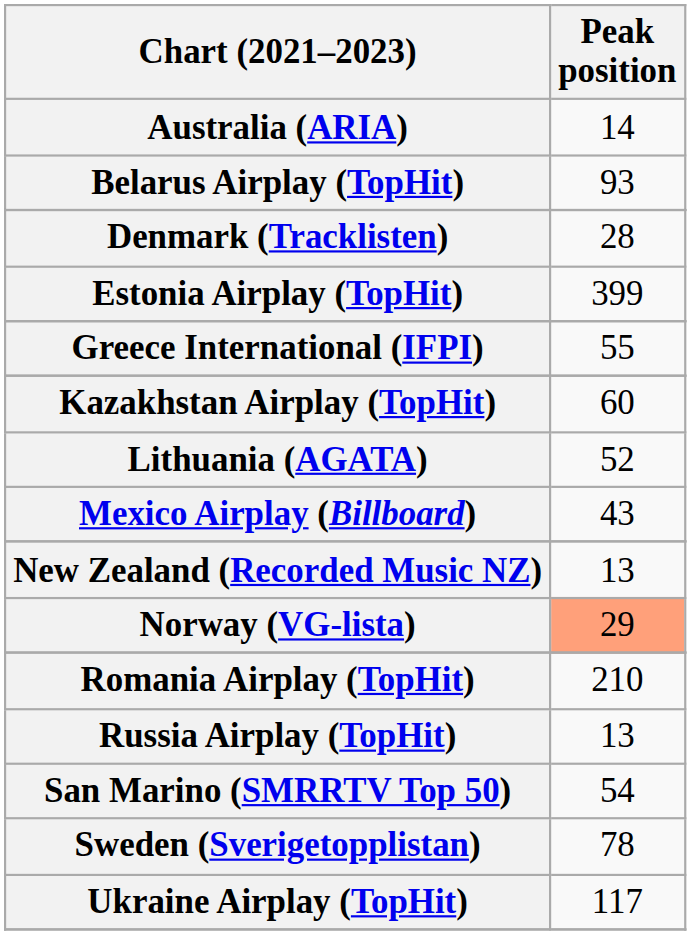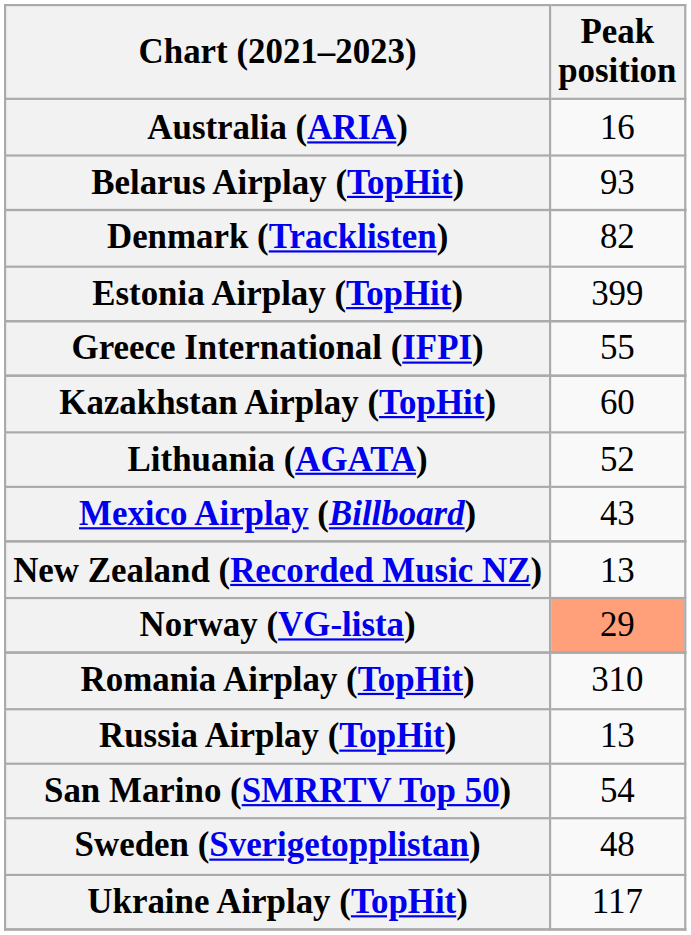Australia (ARIA) | Peak position: 14 -> 16
Denmark (Tracklisten) | Peak position: 28 -> 82
Romania Airplay (TopHit) | Peak position: 210 -> 310
Sweden (Sverigetopplistan) | Peak position: 78 -> 48
